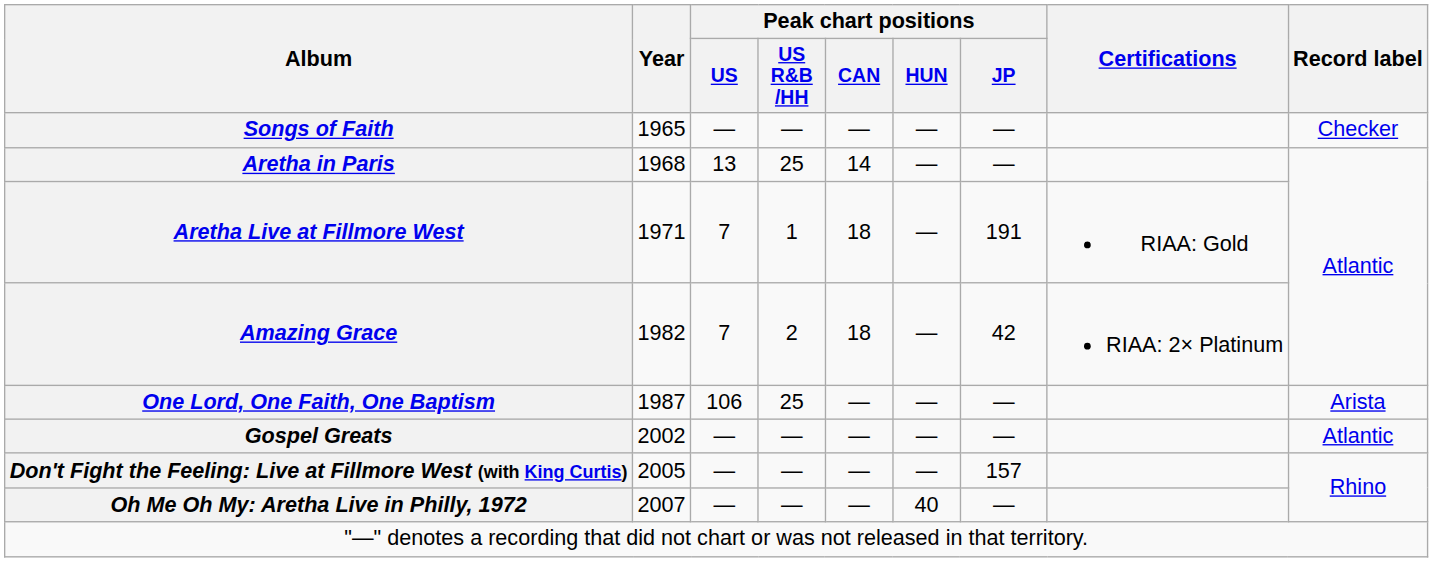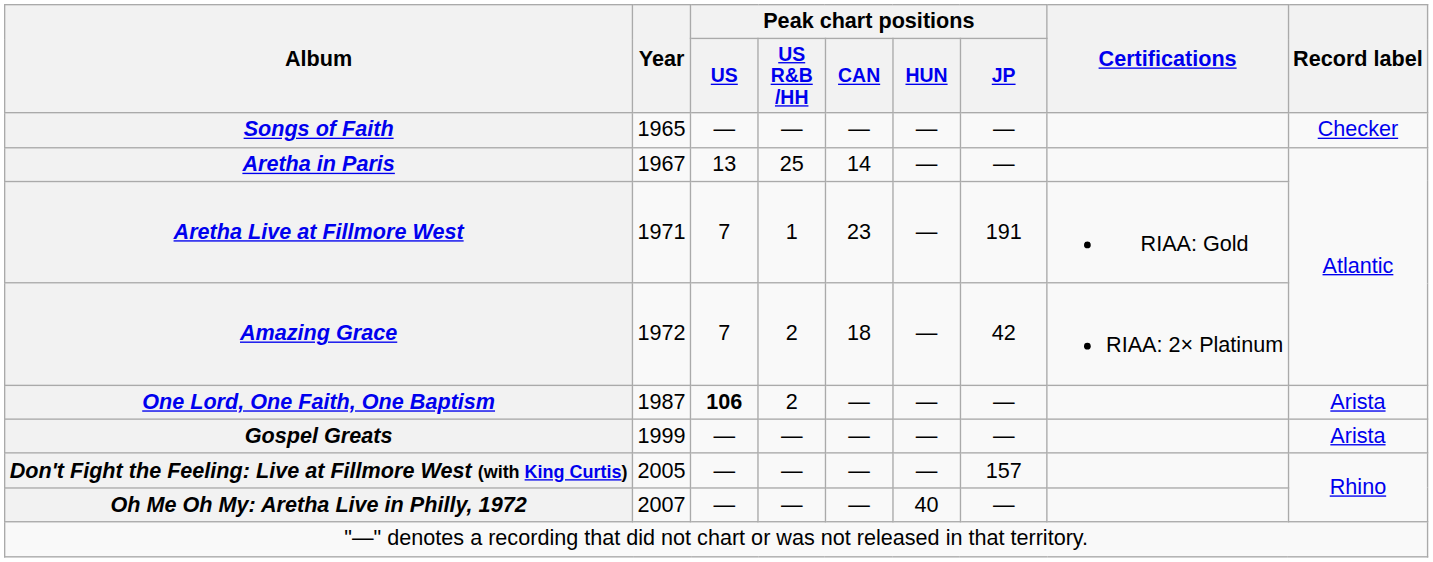Aretha in Paris | Year: 1968 -> 1967
Aretha Live at Fillmore West | Peak chart positions / CAN: 18 -> 23
Amazing Grace | Year: 1982 -> 1972
One Lord, One Faith, One Baptism | Peak chart positions / US: normal -> bold
One Lord, One Faith, One Baptism | Peak chart positions / US R&B /HH: 25 -> 2
Gospel Greats | Year: 2002 -> 1999
Gospel Greats | Record label: Atlantic -> Arista
